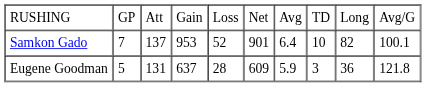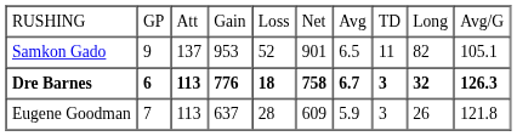Samkon Gado | column 2: 7 -> 9
Samkon Gado | column 7: 6.4 -> 6.5
Samkon Gado | column 8: 10 -> 11
Samkon Gado | column 10: 100.1 -> 105.1
+ row: Dre Barnes | 6 | 113 | 776 | 18 | 758 | 6.7 | 3 | 32 | 126.3
Eugene Goodman | column 2: 5 -> 7
Eugene Goodman | column 3: 131 -> 113
Eugene Goodman | column 9: 36 -> 26
